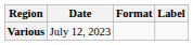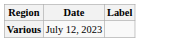- column: Format
